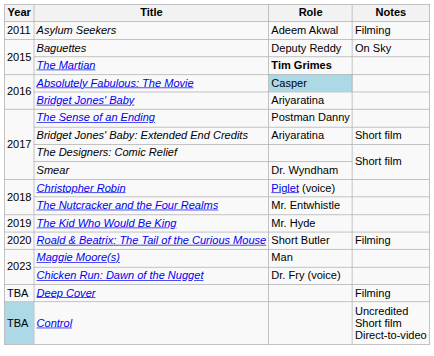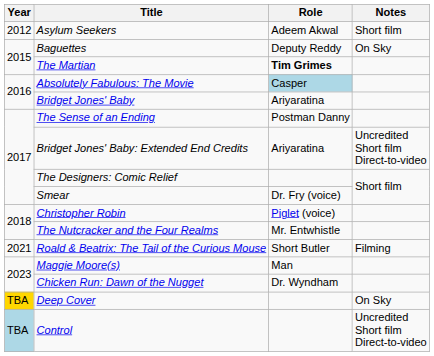Asylum Seekers | Year: 2011 -> 2012
Asylum Seekers | Notes: Filming -> Short film
Bridget Jones' Baby: Extended End Credits | Notes: Short film -> Uncredited Short film Direct-to-video
Smear | Role: Dr. Wyndham -> Dr. Fry (voice)
- row: 2019 | The Kid Who Would Be King | Mr. Hyde
Roald & Beatrix: The Tail of the Curious Mouse | Year: 2020 -> 2021
Chicken Run: Dawn of the Nugget | Role: Dr. Fry (voice) -> Dr. Wyndham
Deep Cover | Year: no background -> gold background
Deep Cover | Notes: Filming -> On Sky
